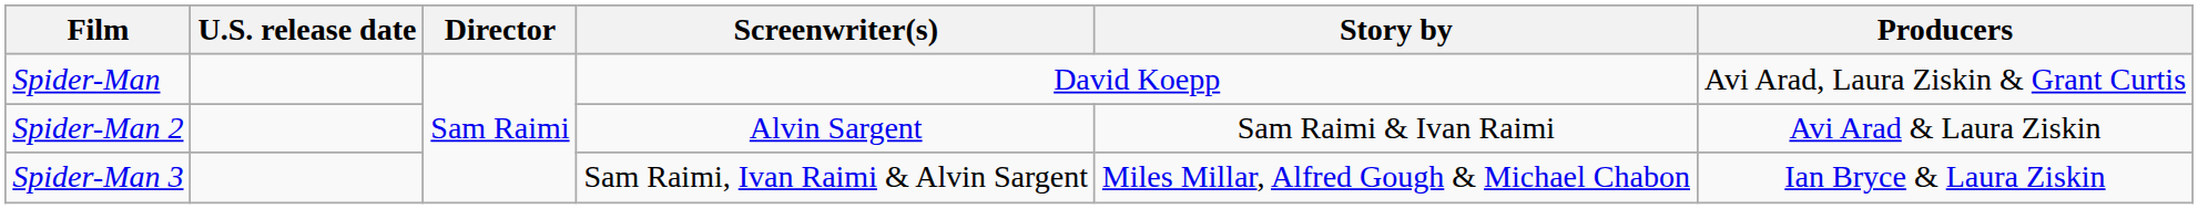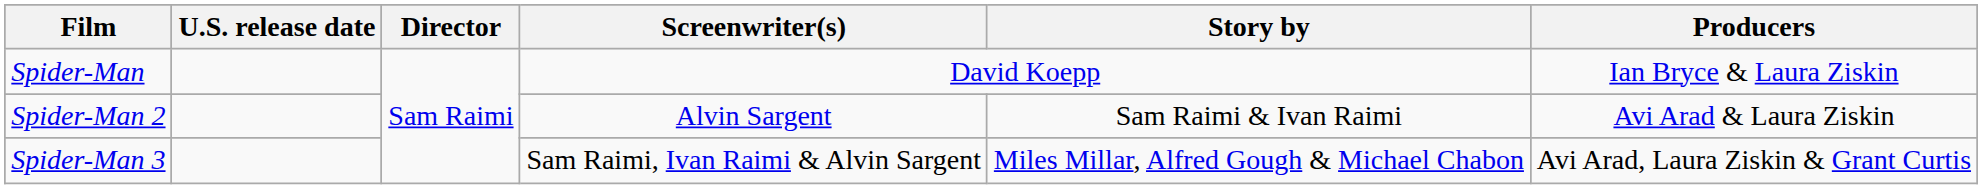Spider-Man | Producers: Avi Arad, Laura Ziskin & Grant Curtis -> Ian Bryce & Laura Ziskin
Spider-Man 3 | Producers: Ian Bryce & Laura Ziskin -> Avi Arad, Laura Ziskin & Grant Curtis
